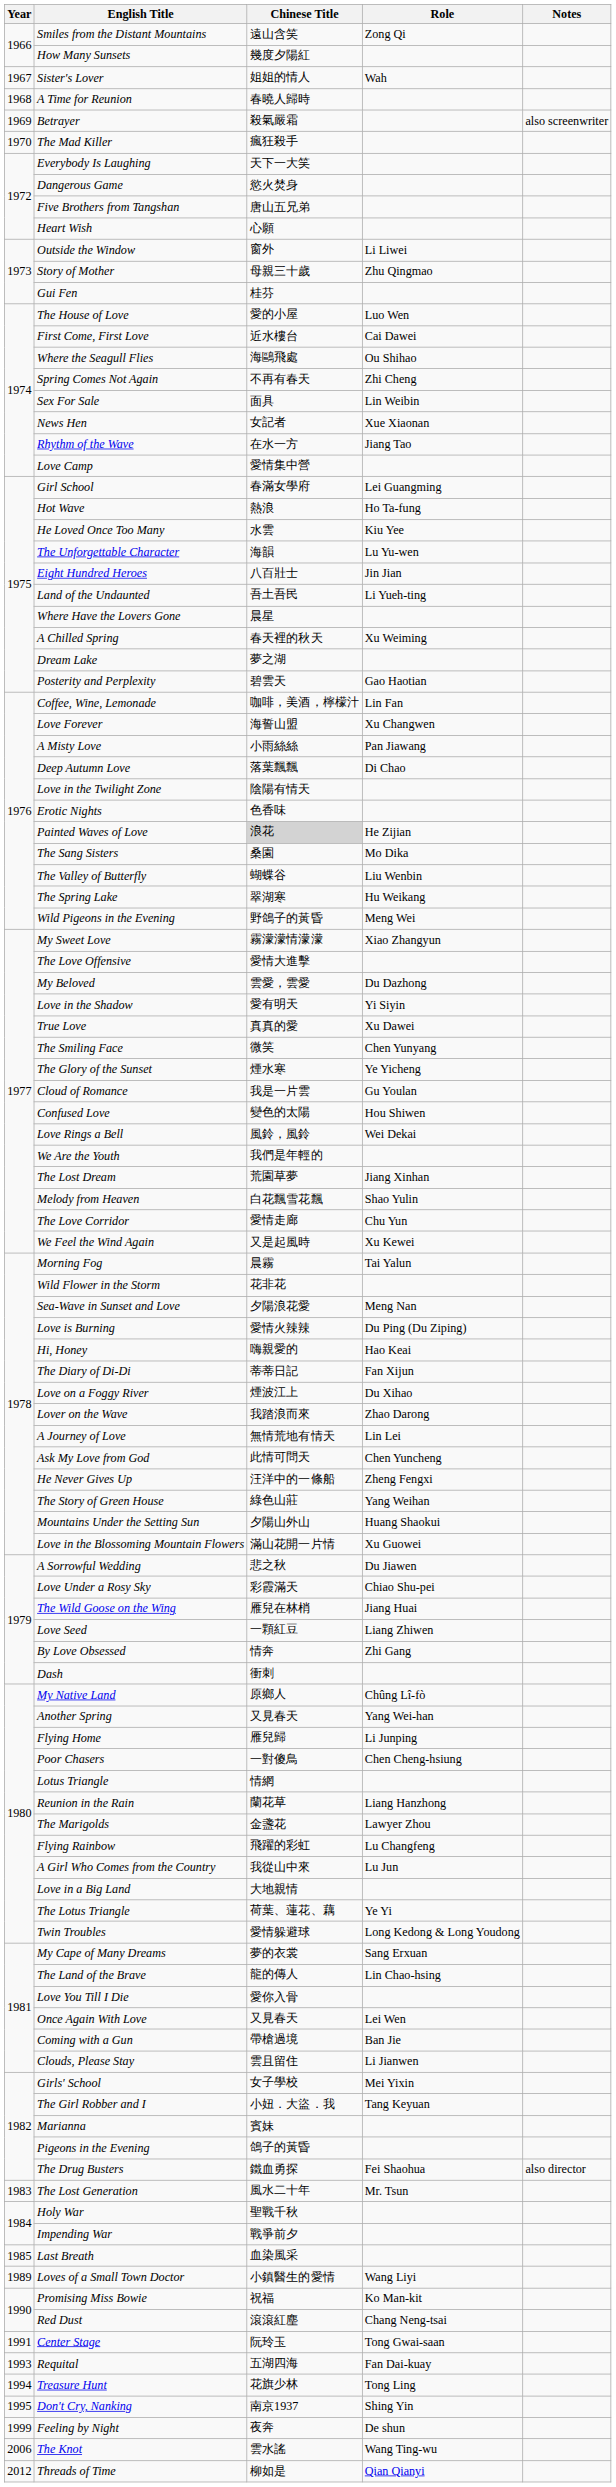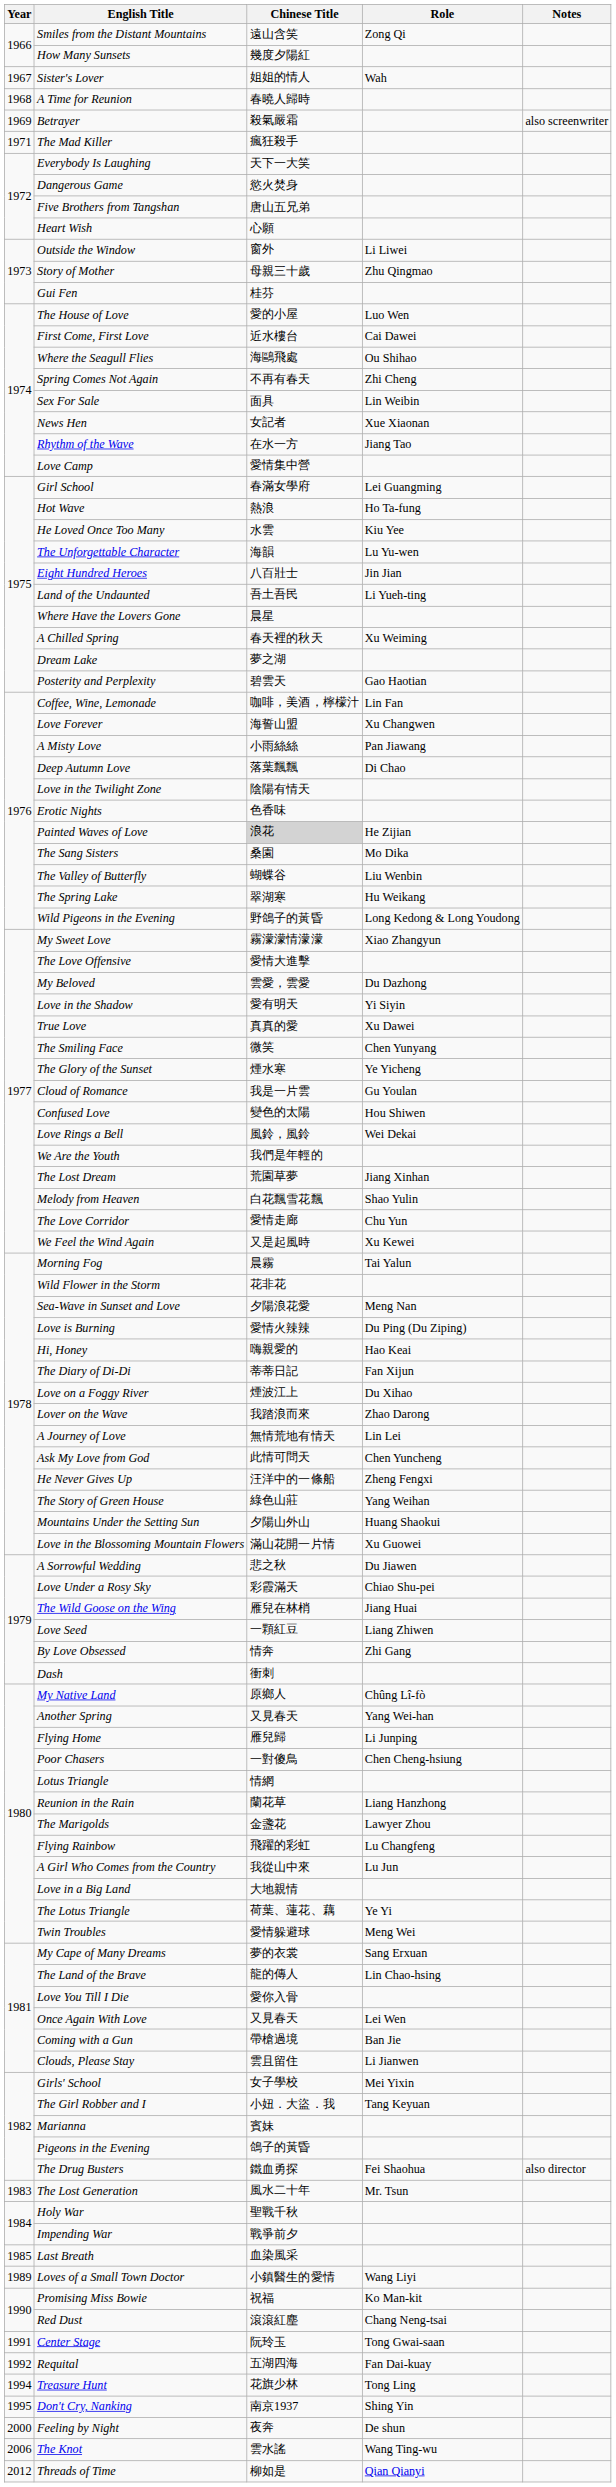The Mad Killer | Year: 1970 -> 1971
Wild Pigeons in the Evening | Role: Meng Wei -> Long Kedong & Long Youdong
Twin Troubles | Role: Long Kedong & Long Youdong -> Meng Wei
Requital | Year: 1993 -> 1992
Feeling by Night | Year: 1999 -> 2000
